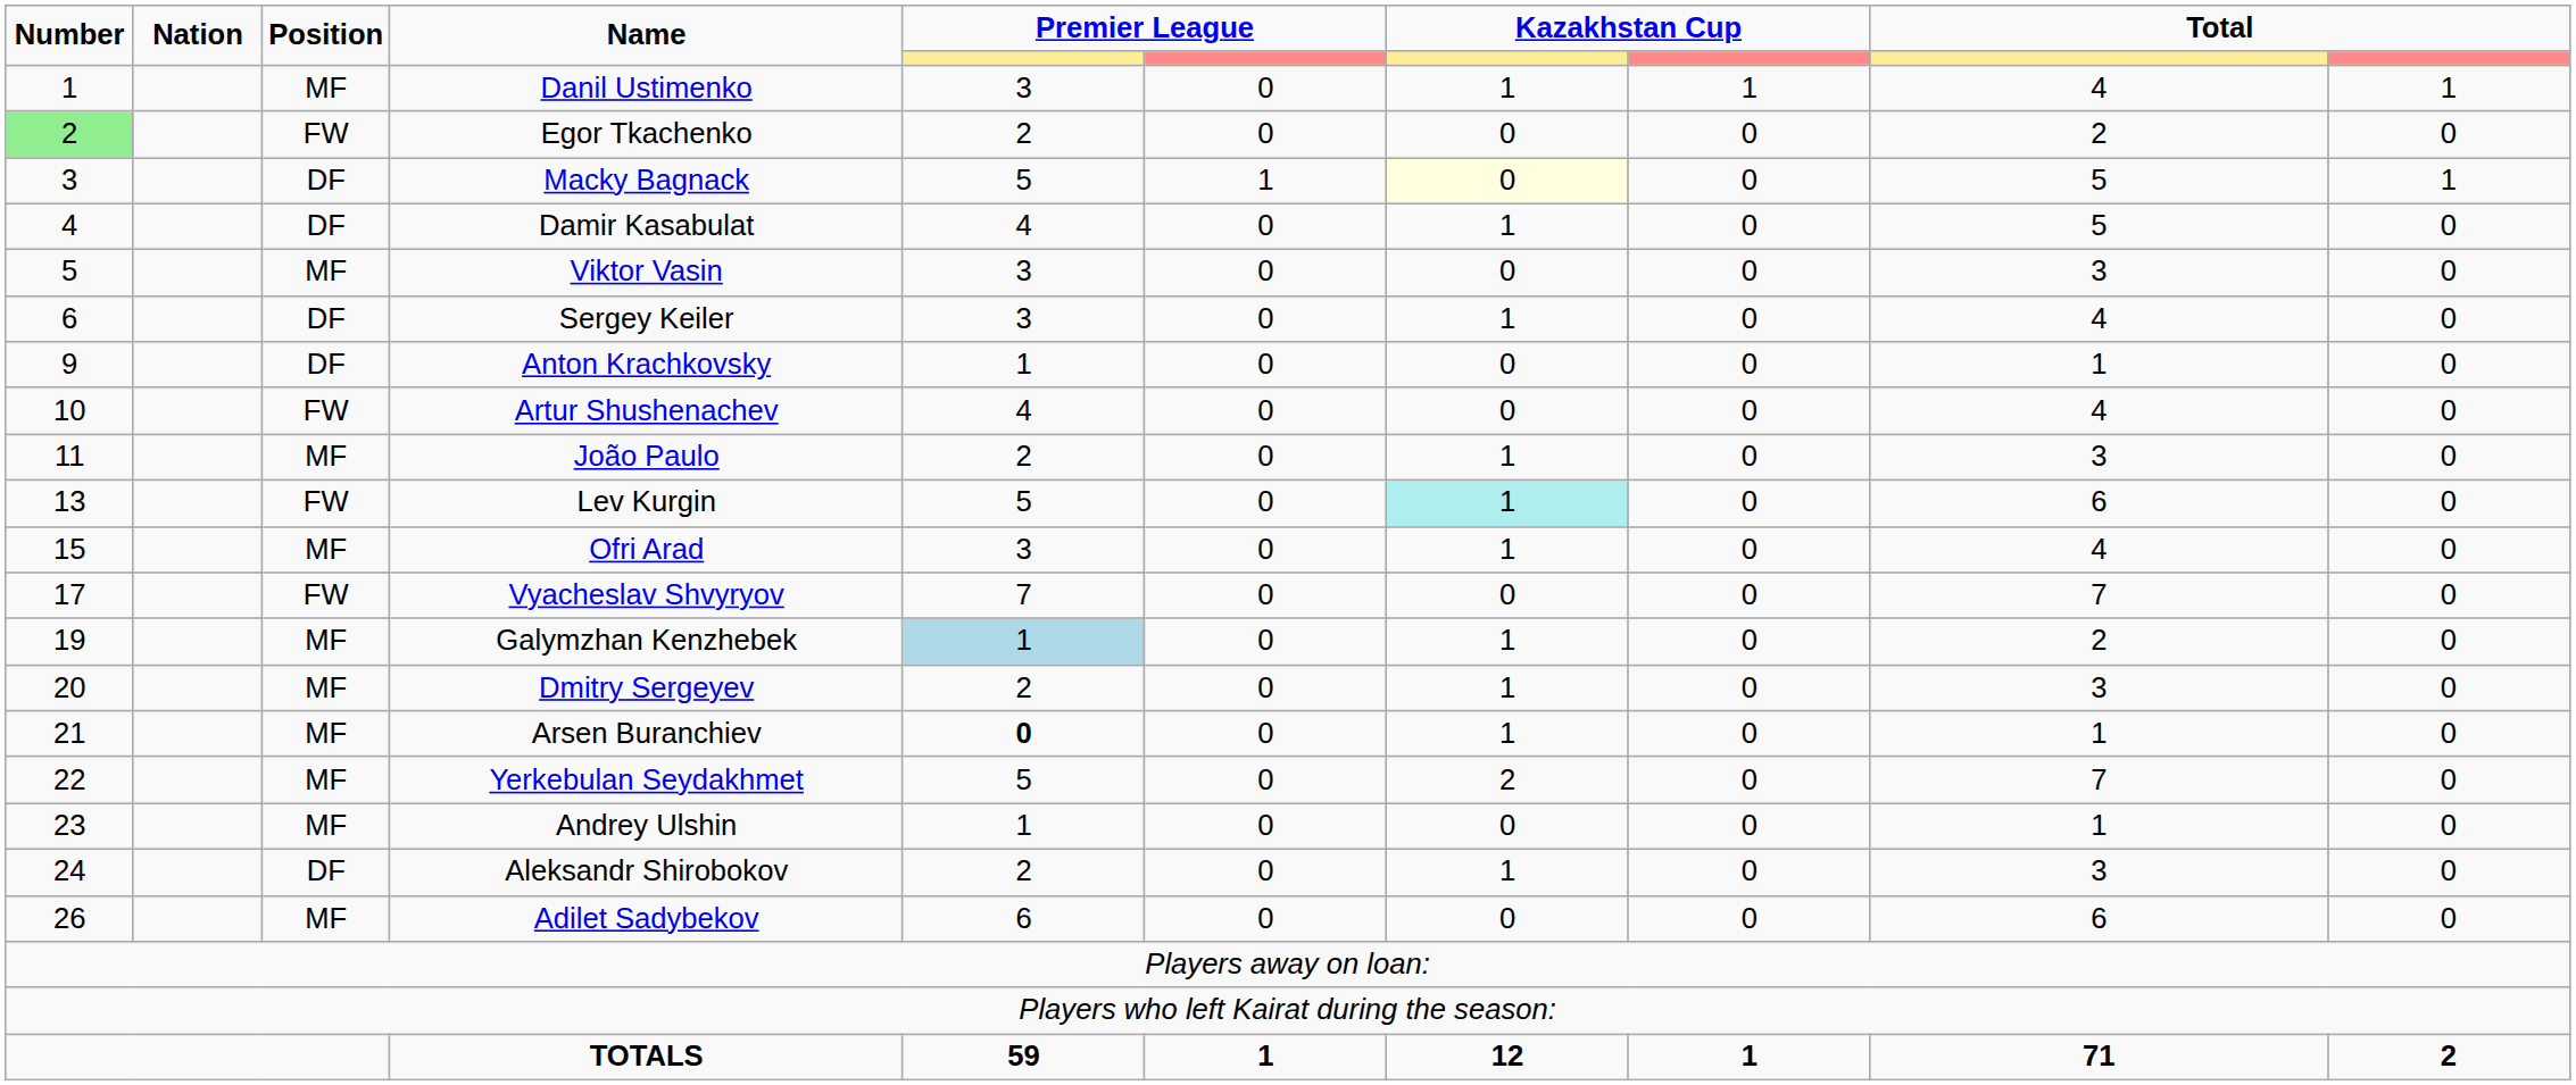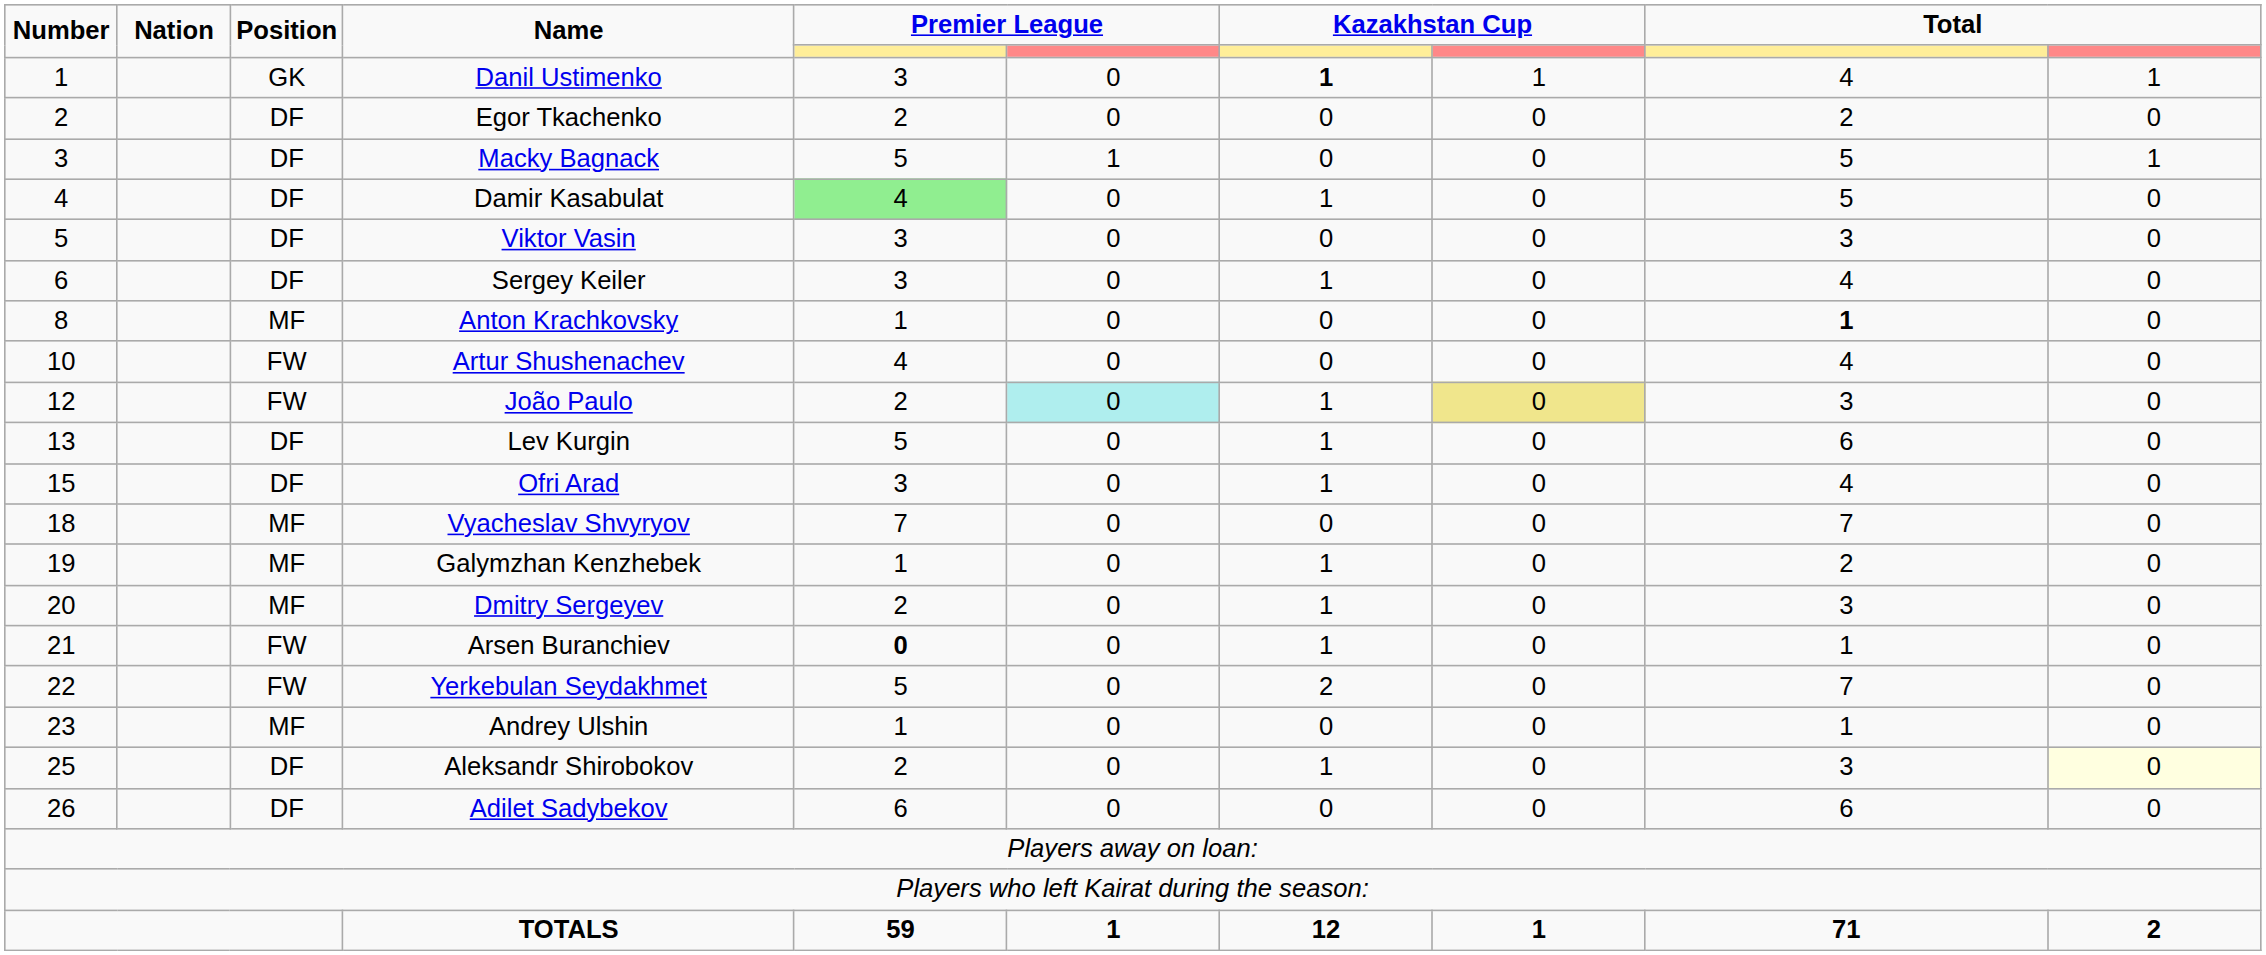Danil Ustimenko | Position: MF -> GK
Danil Ustimenko | column 7: normal -> bold
Egor Tkachenko | Number: lightgreen background -> no background
Egor Tkachenko | Position: FW -> DF
Macky Bagnack | column 7: lightyellow background -> no background
Damir Kasabulat | column 5: no background -> lightgreen background
Viktor Vasin | Position: MF -> DF
Anton Krachkovsky | Number: 9 -> 8
Anton Krachkovsky | Position: DF -> MF
Anton Krachkovsky | column 9: normal -> bold
João Paulo | Number: 11 -> 12
João Paulo | Position: MF -> FW
João Paulo | column 6: no background -> paleturquoise background
João Paulo | column 8: no background -> khaki background
Lev Kurgin | Position: FW -> DF
Lev Kurgin | column 7: paleturquoise background -> no background
Ofri Arad | Position: MF -> DF
Vyacheslav Shvyryov | Number: 17 -> 18
Vyacheslav Shvyryov | Position: FW -> MF
Galymzhan Kenzhebek | column 5: lightblue background -> no background
Arsen Buranchiev | Position: MF -> FW
Yerkebulan Seydakhmet | Position: MF -> FW
Aleksandr Shirobokov | Number: 24 -> 25
Aleksandr Shirobokov | column 10: no background -> lightyellow background
Adilet Sadybekov | Position: MF -> DF
